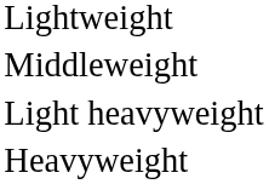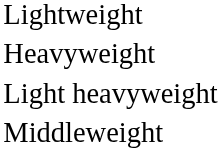rows swapped: Middleweight <-> Heavyweight
